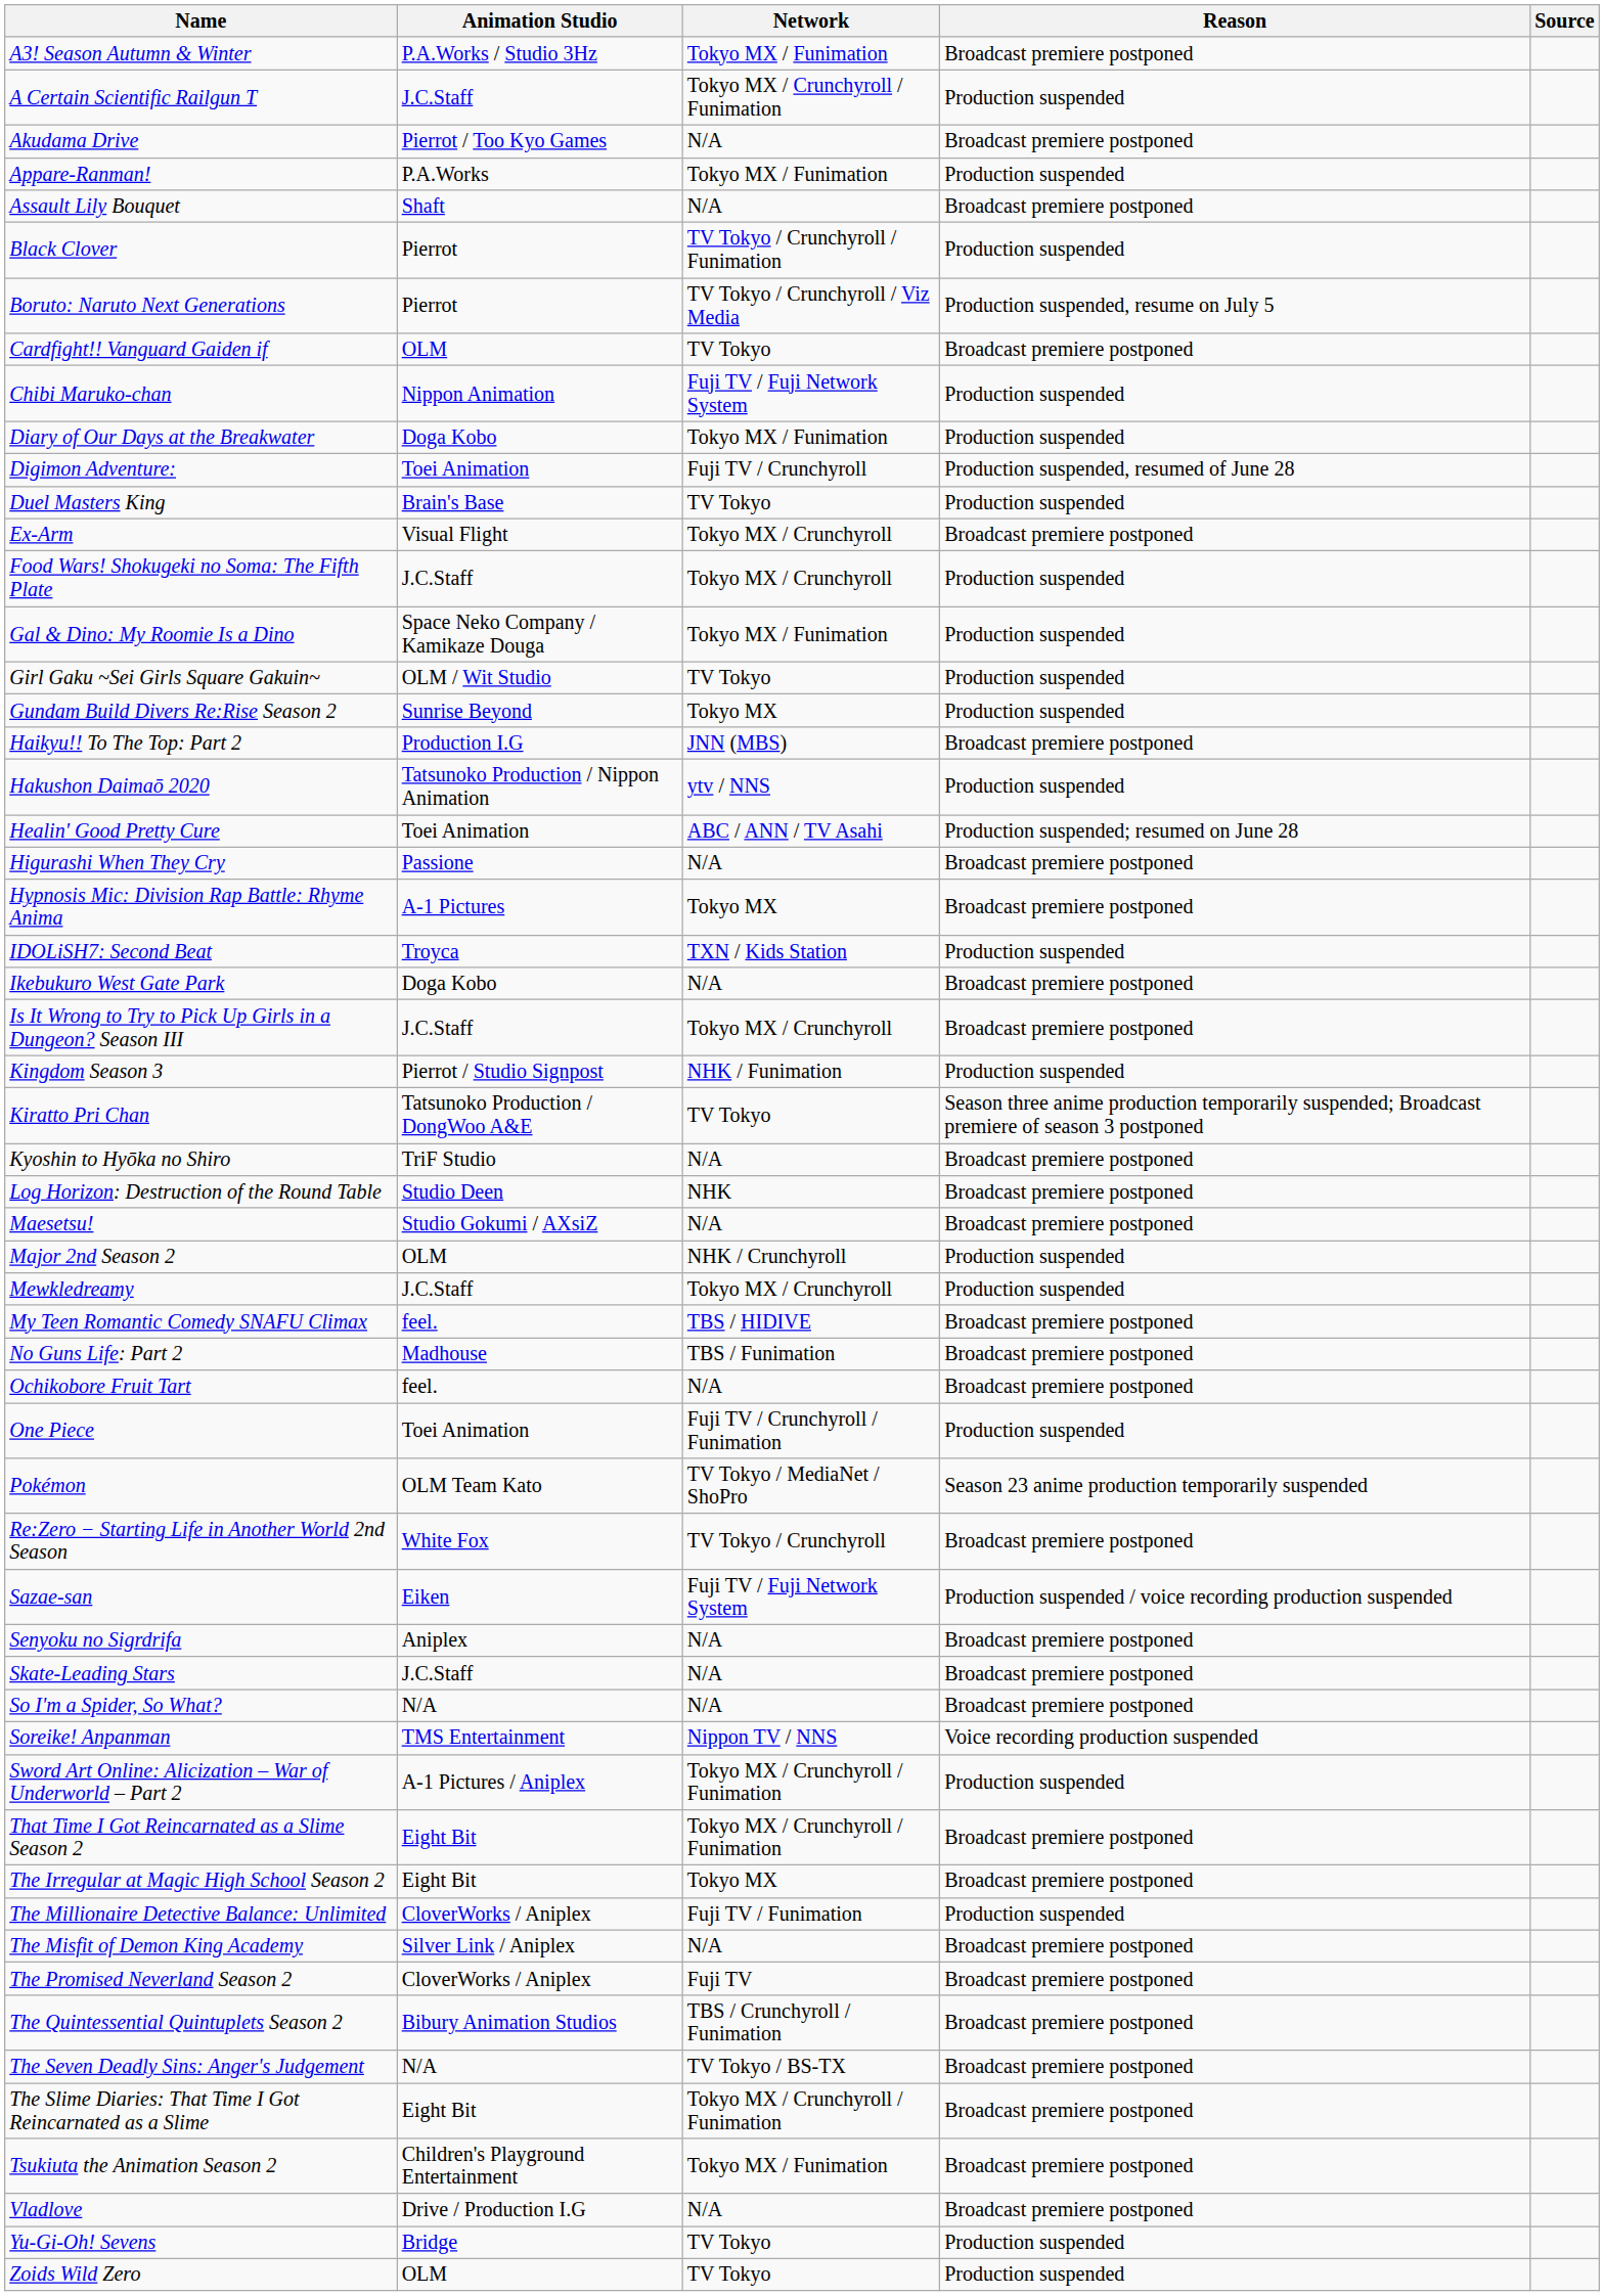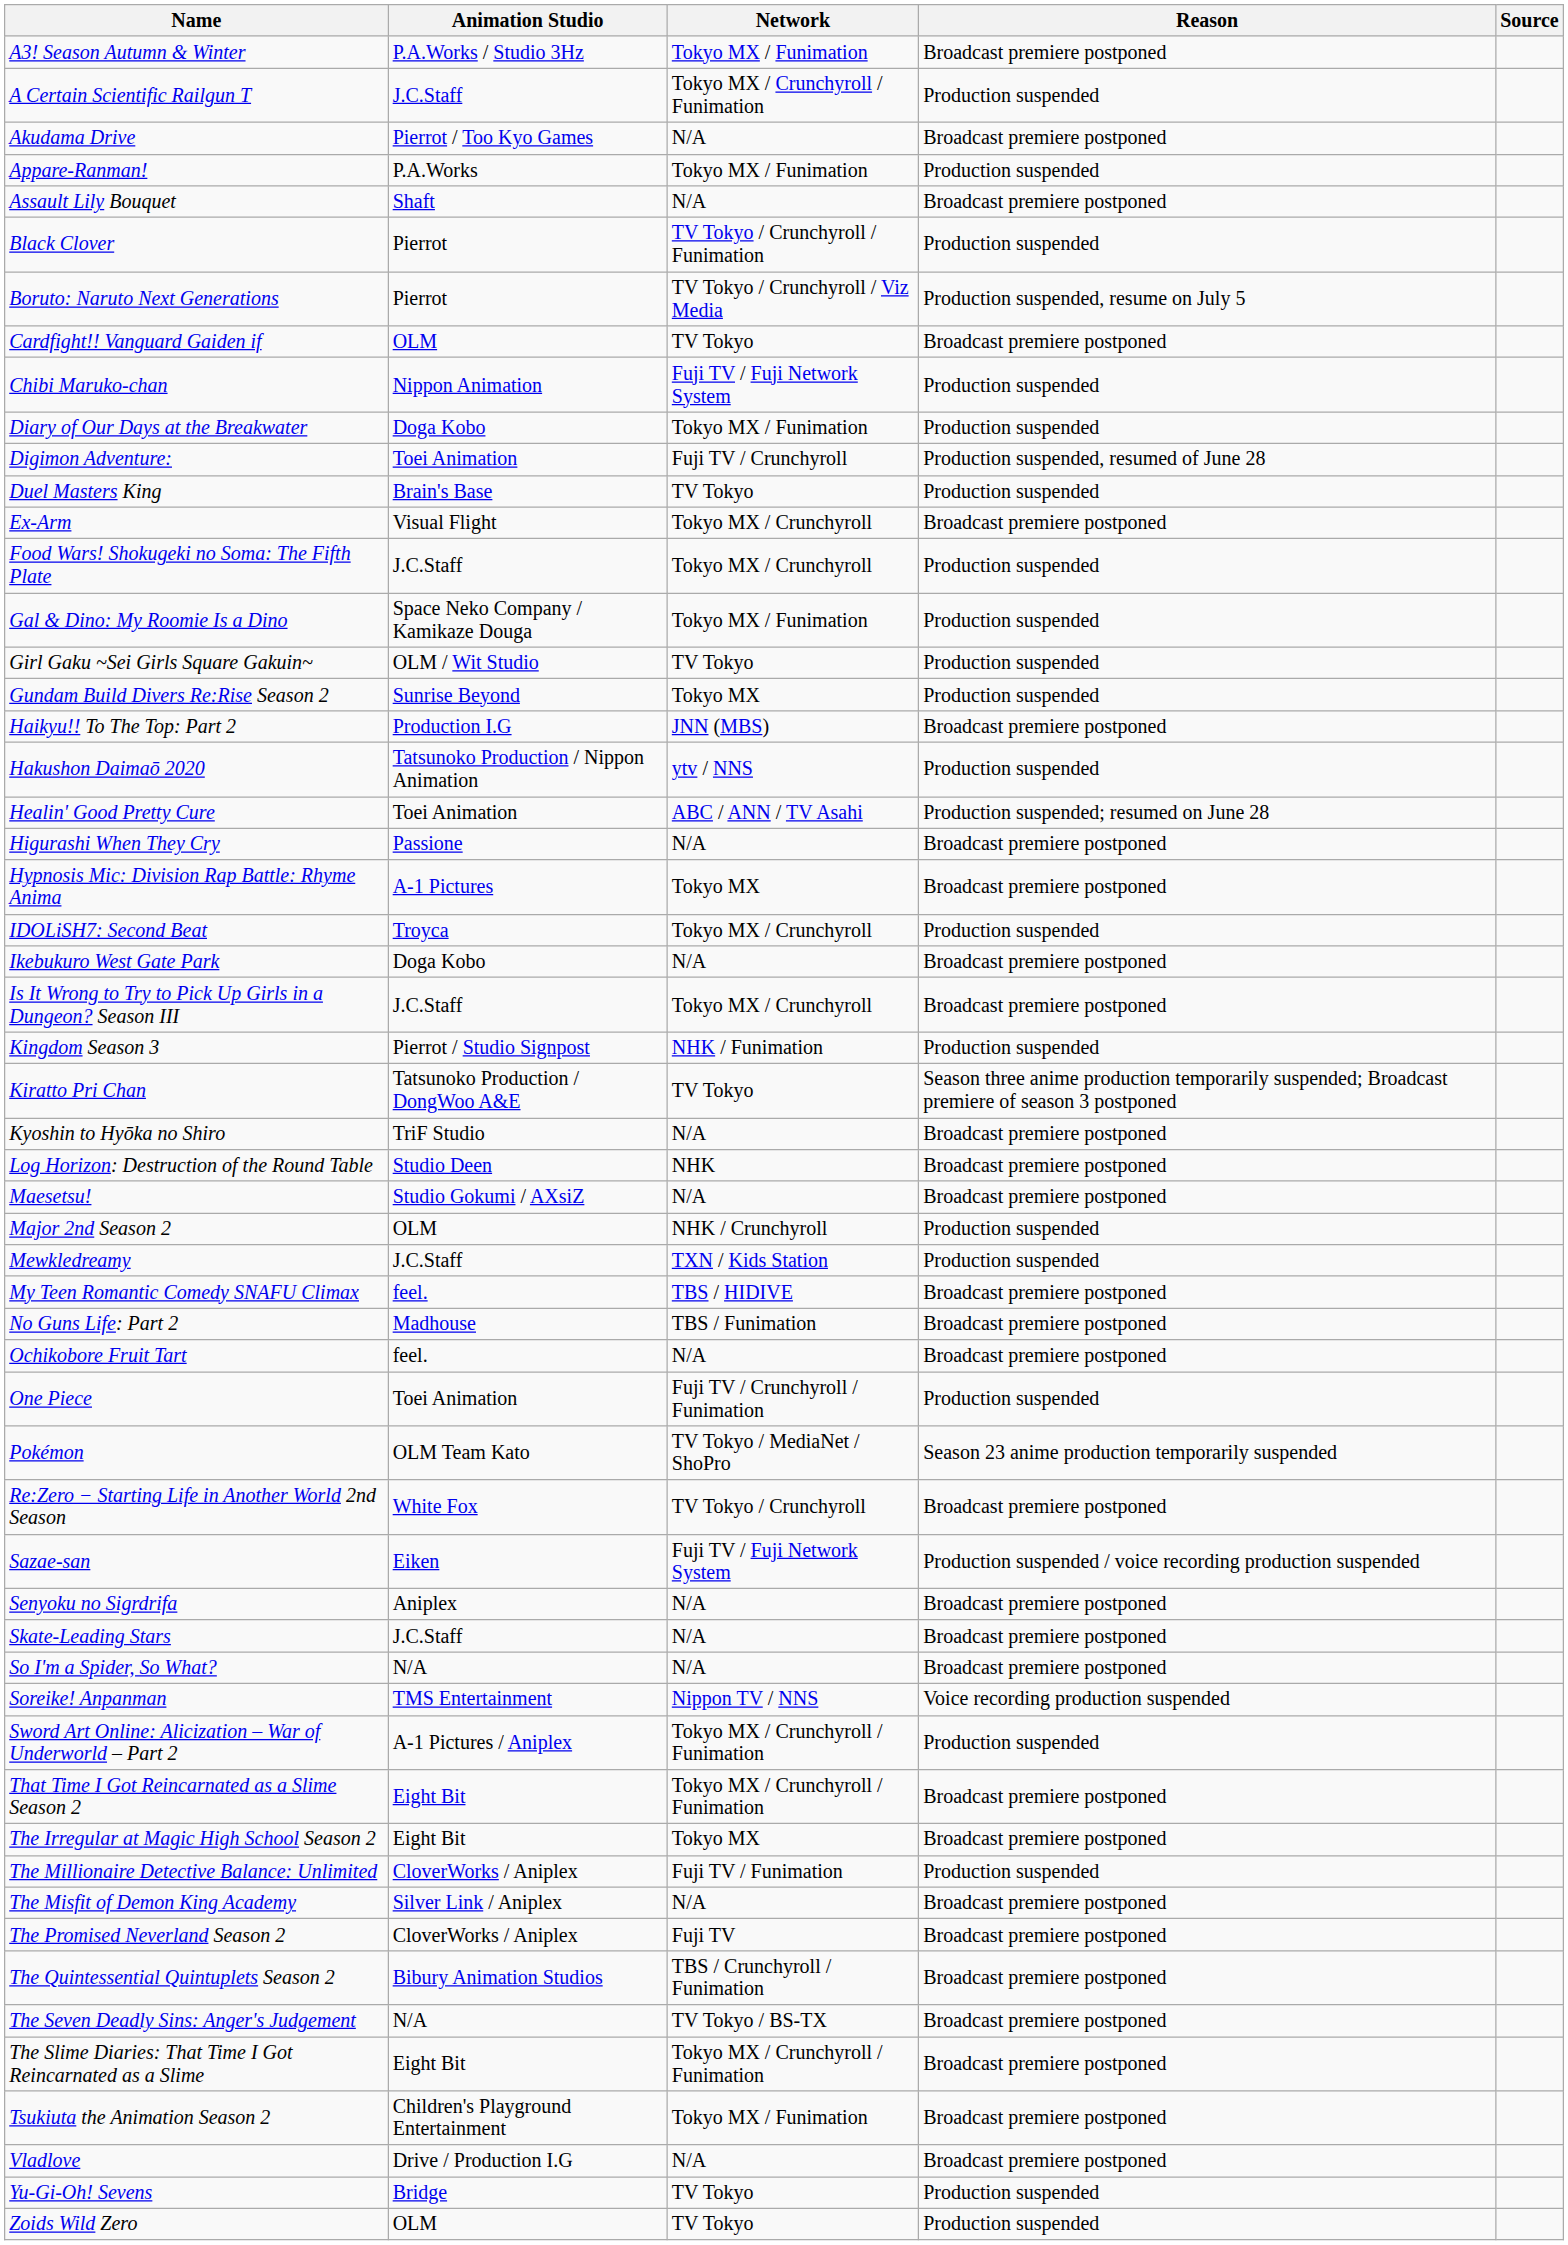IDOLiSH7: Second Beat | Network: TXN / Kids Station -> Tokyo MX / Crunchyroll
Mewkledreamy | Network: Tokyo MX / Crunchyroll -> TXN / Kids Station
